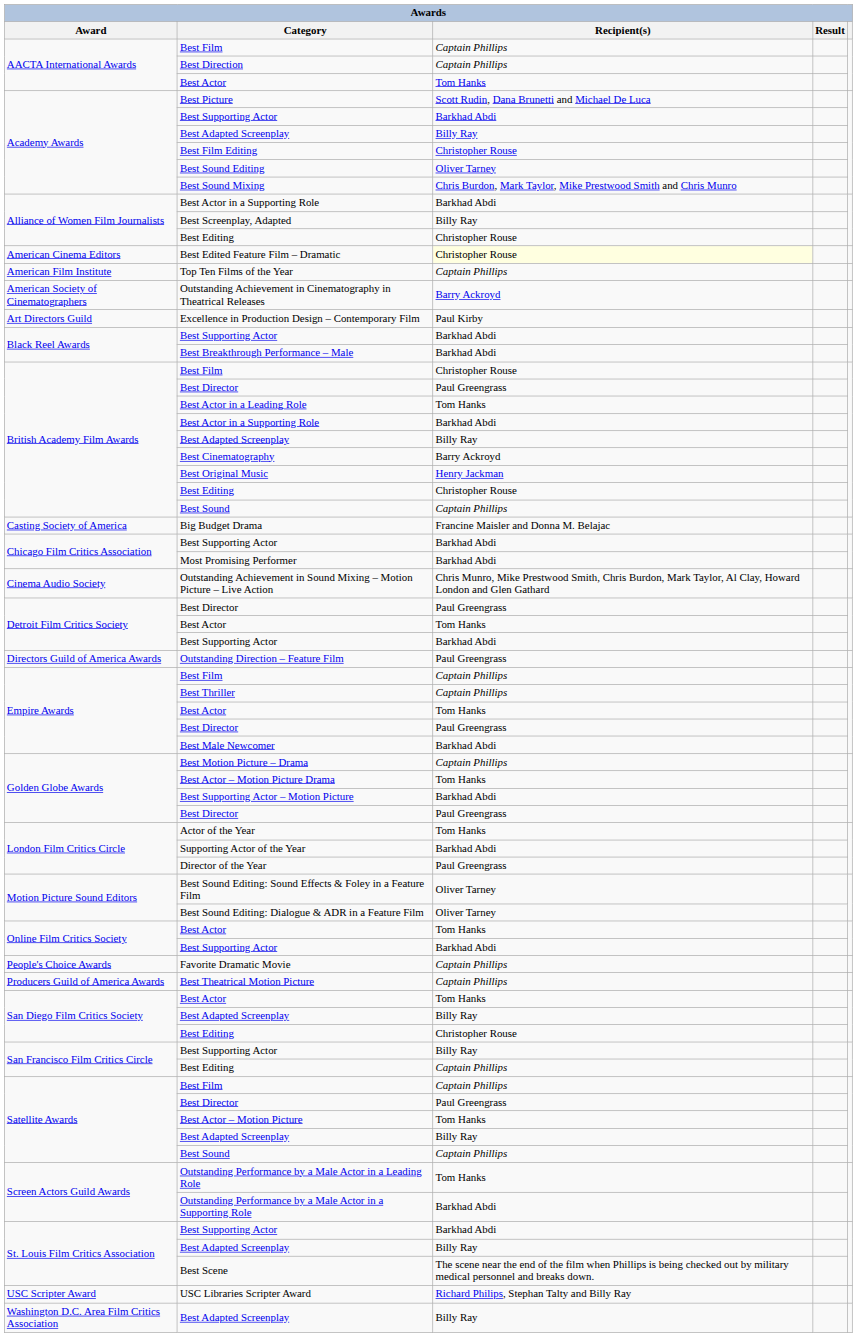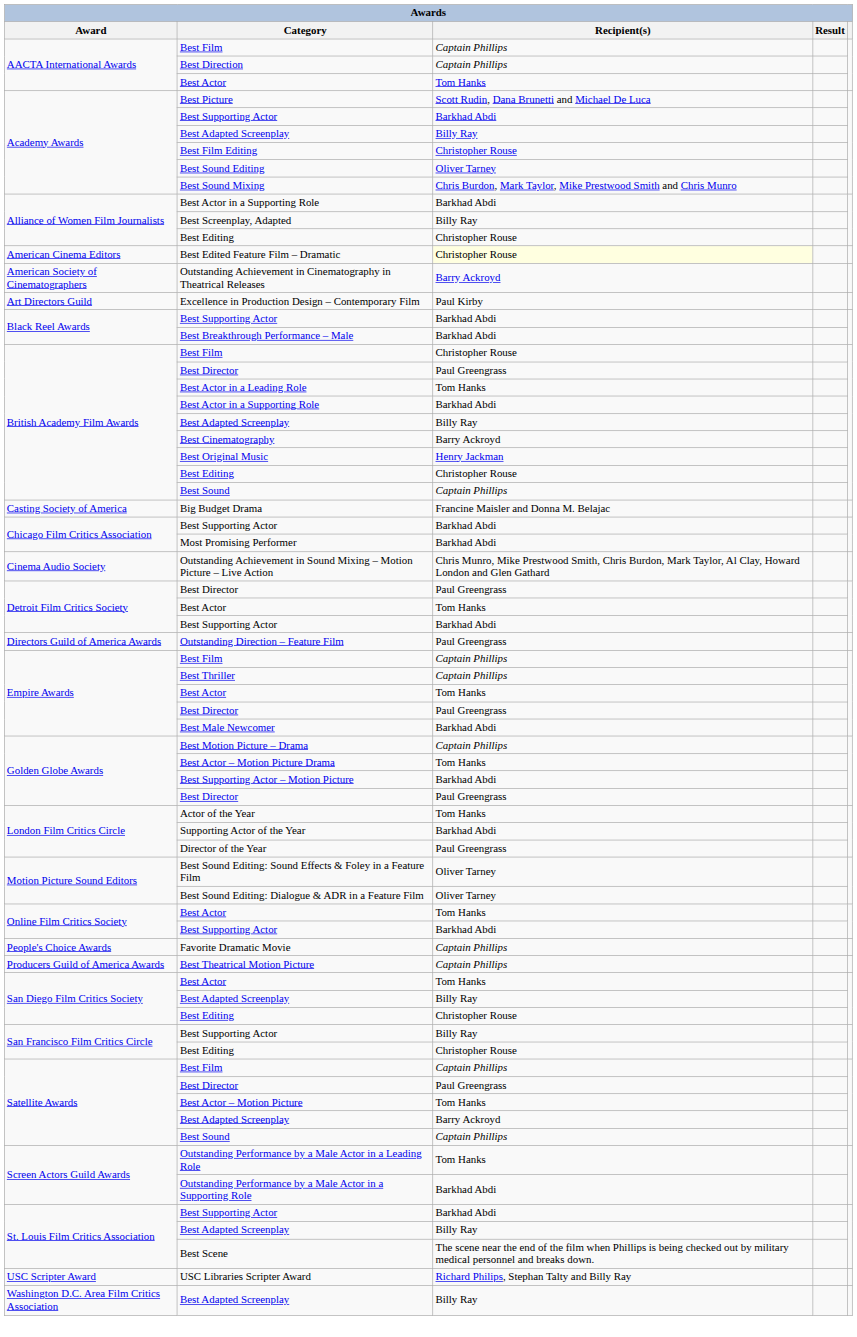- row: American Film Institute | Top Ten Films of the Year | Captain Phillips
San Francisco Film Critics Circle / Best Editing | Recipient(s): Captain Phillips -> Christopher Rouse
Satellite Awards / Best Adapted Screenplay | Recipient(s): Billy Ray -> Barry Ackroyd
